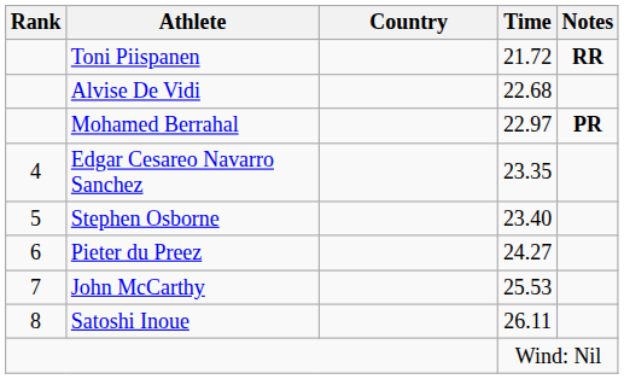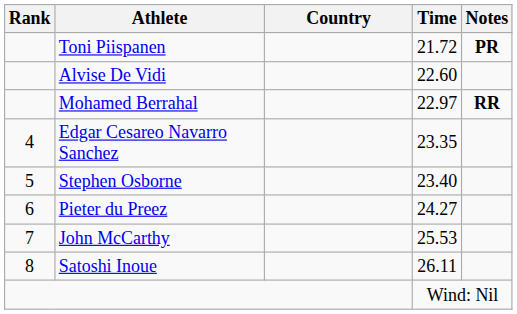Toni Piispanen | Notes: RR -> PR
Alvise De Vidi | Time: 22.68 -> 22.60
Mohamed Berrahal | Notes: PR -> RR
